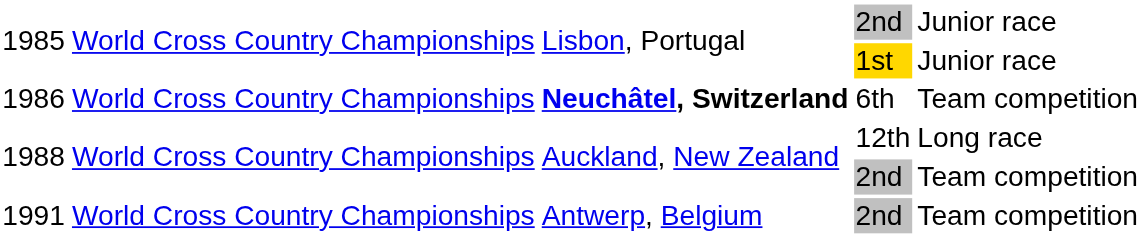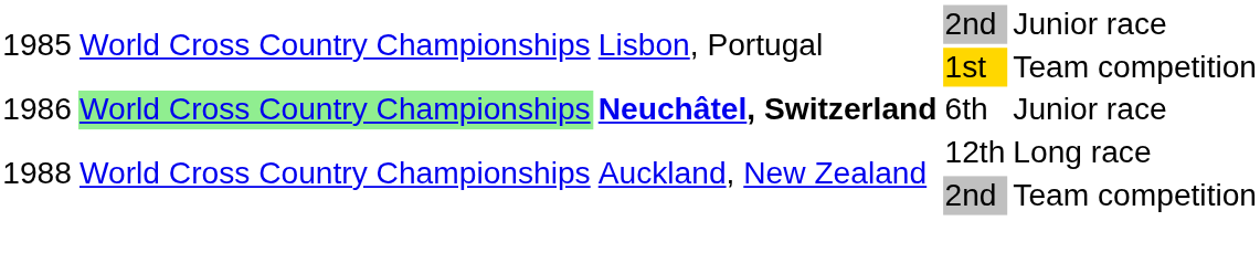1985 / 1st | column 5: Junior race -> Team competition
1986 | column 2: no background -> lightgreen background
1986 | column 5: Team competition -> Junior race
- row: 1991 | World Cross Country Championships | Antwerp, Belgium | 2nd | Team competition
